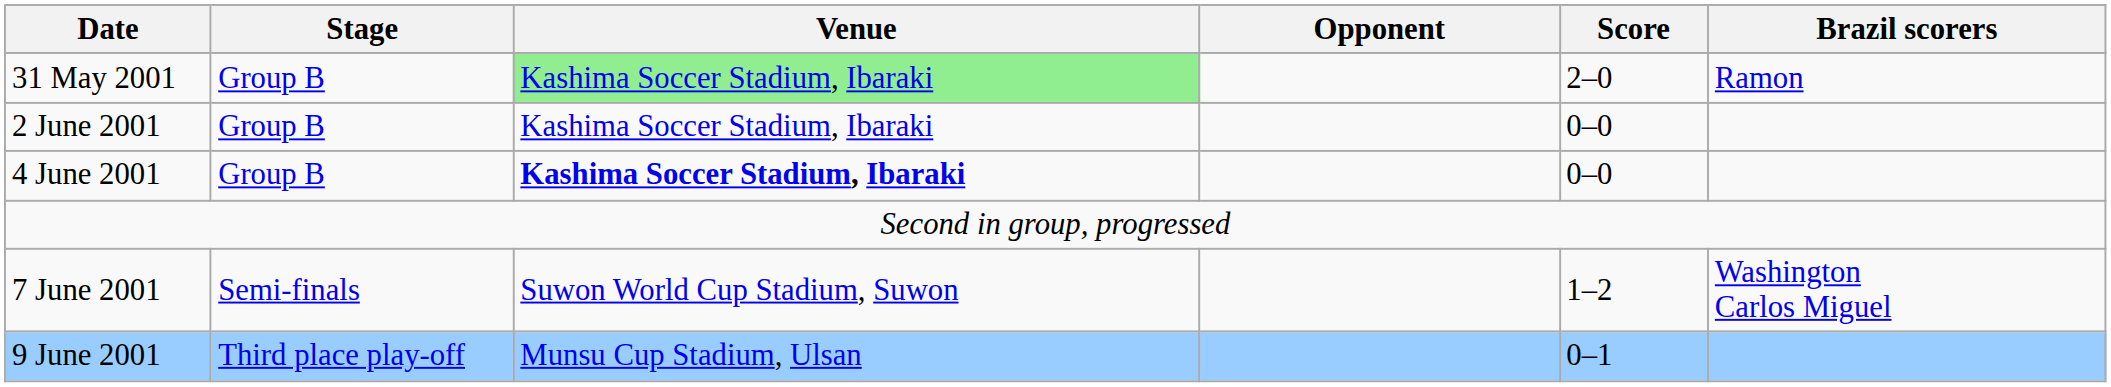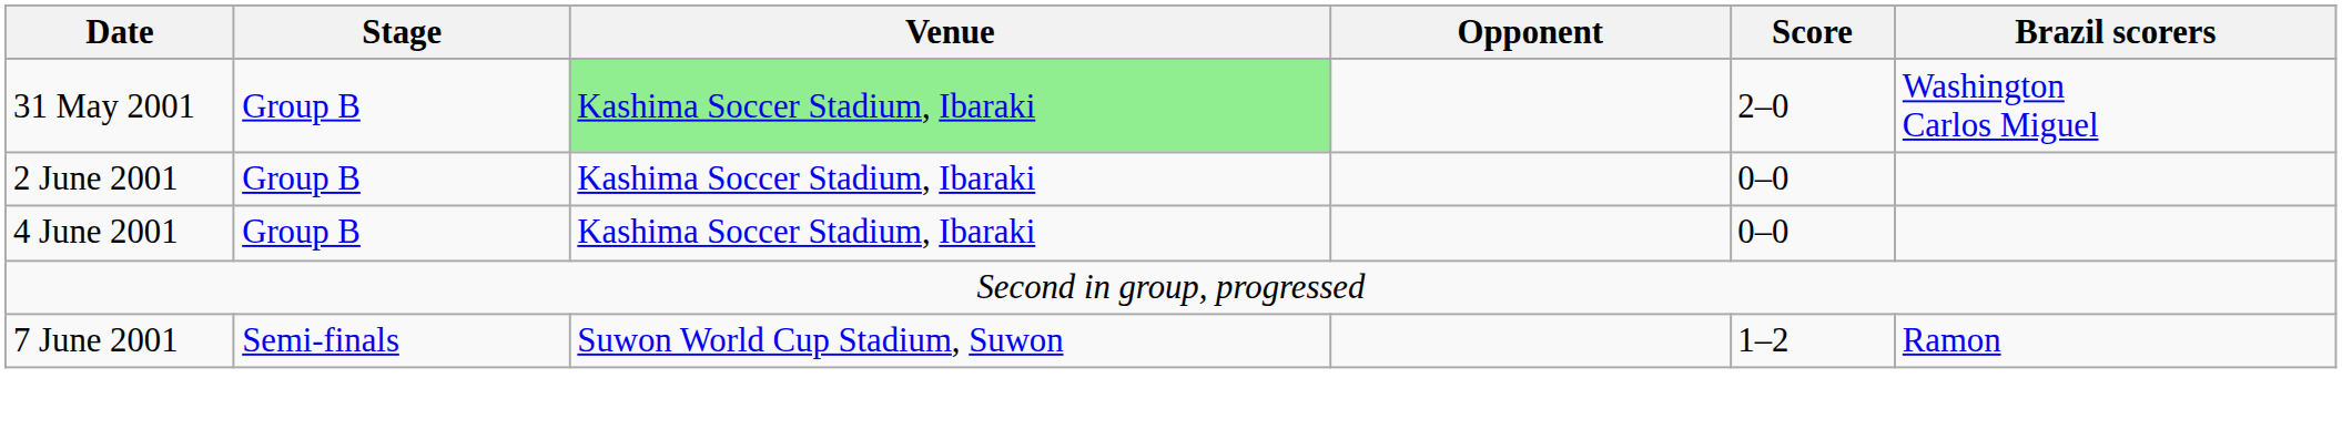31 May 2001 | Brazil scorers: Ramon -> Washington Carlos Miguel
4 June 2001 | Venue: bold -> normal
7 June 2001 | Brazil scorers: Washington Carlos Miguel -> Ramon
- row: 9 June 2001 | Third place play-off | Munsu Cup Stadium, Ulsan | 0–1
